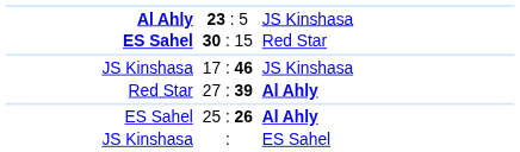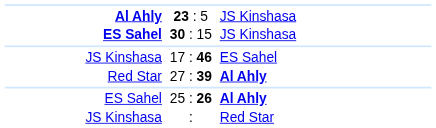30 : 15 | column 3: Red Star -> JS Kinshasa
17 : 46 | column 3: JS Kinshasa -> ES Sahel
: | column 3: ES Sahel -> Red Star
